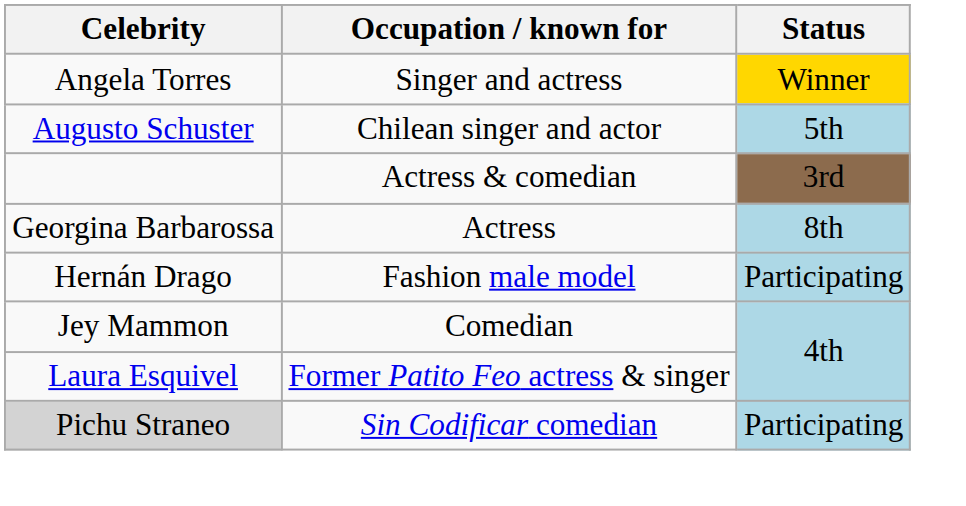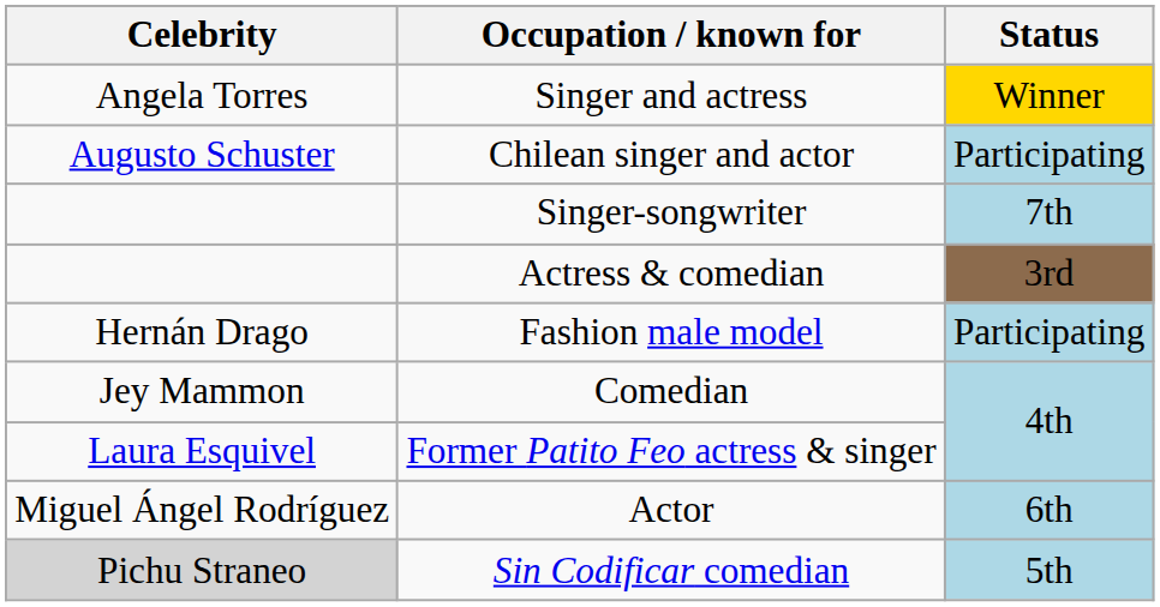Chilean singer and actor | Status: 5th -> Participating
+ row: Singer-songwriter | 7th
- row: Georgina Barbarossa | Actress | 8th
+ row: Miguel Ángel Rodríguez | Actor | 6th
Sin Codificar comedian | Status: Participating -> 5th
